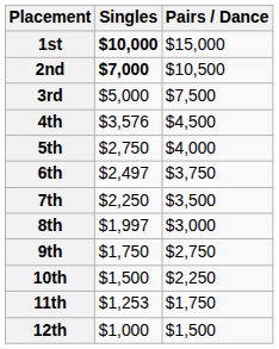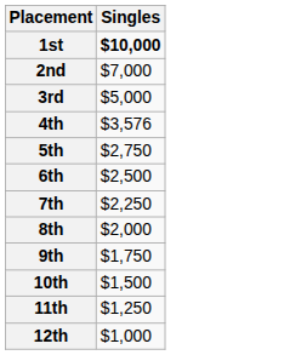- column: Pairs / Dance | $15,000 | $10,500 | $7,500 | $4,500 | $4,000 | $3,750 | $3,500 | $3,000 | $2,750 | $2,250 | $1,750 | $1,500
2nd | Singles: bold -> normal
6th | Singles: $2,497 -> $2,500
8th | Singles: $1,997 -> $2,000
11th | Singles: $1,253 -> $1,250
